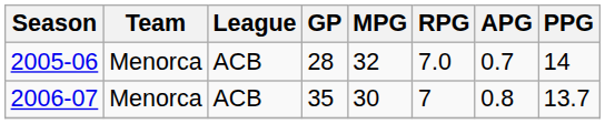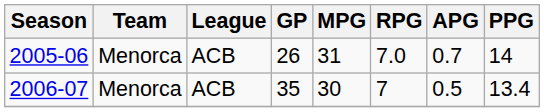2005-06 | GP: 28 -> 26
2005-06 | MPG: 32 -> 31
2006-07 | APG: 0.8 -> 0.5
2006-07 | PPG: 13.7 -> 13.4
